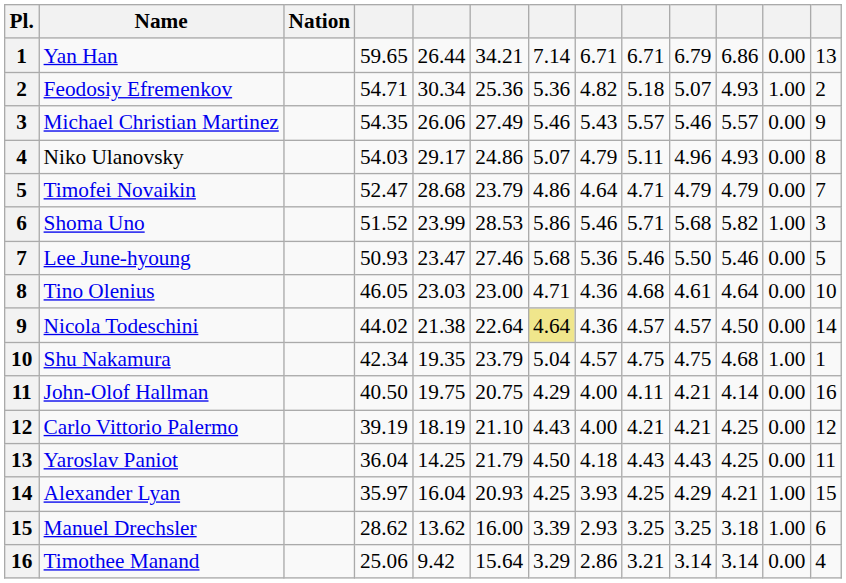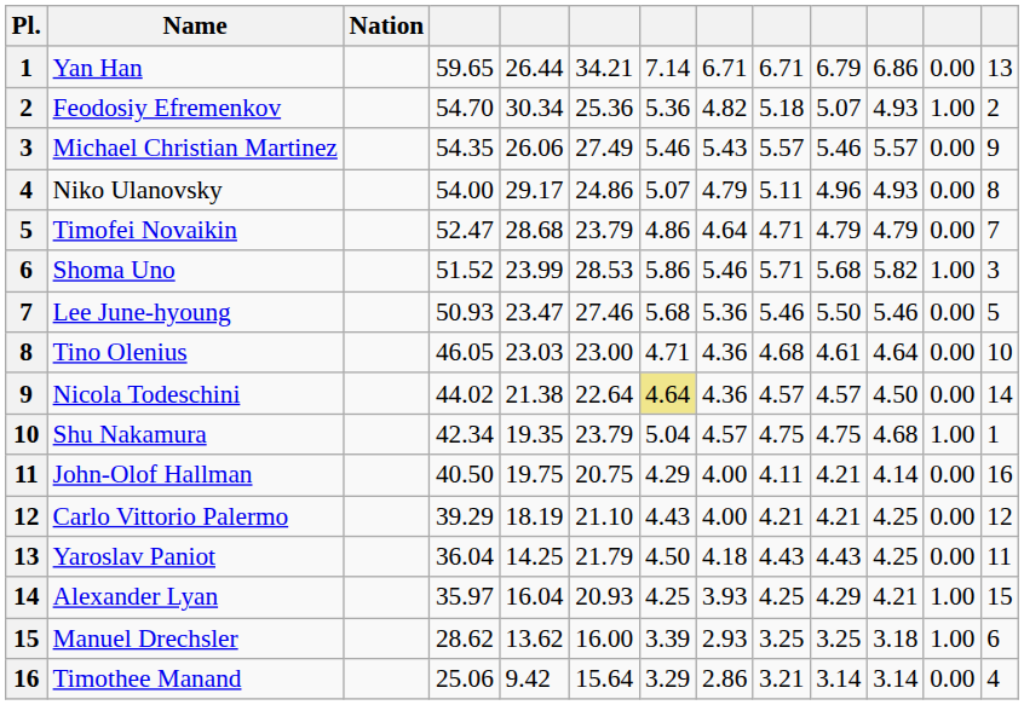Feodosiy Efremenkov | column 4: 54.71 -> 54.70
Niko Ulanovsky | column 4: 54.03 -> 54.00
Carlo Vittorio Palermo | column 4: 39.19 -> 39.29
